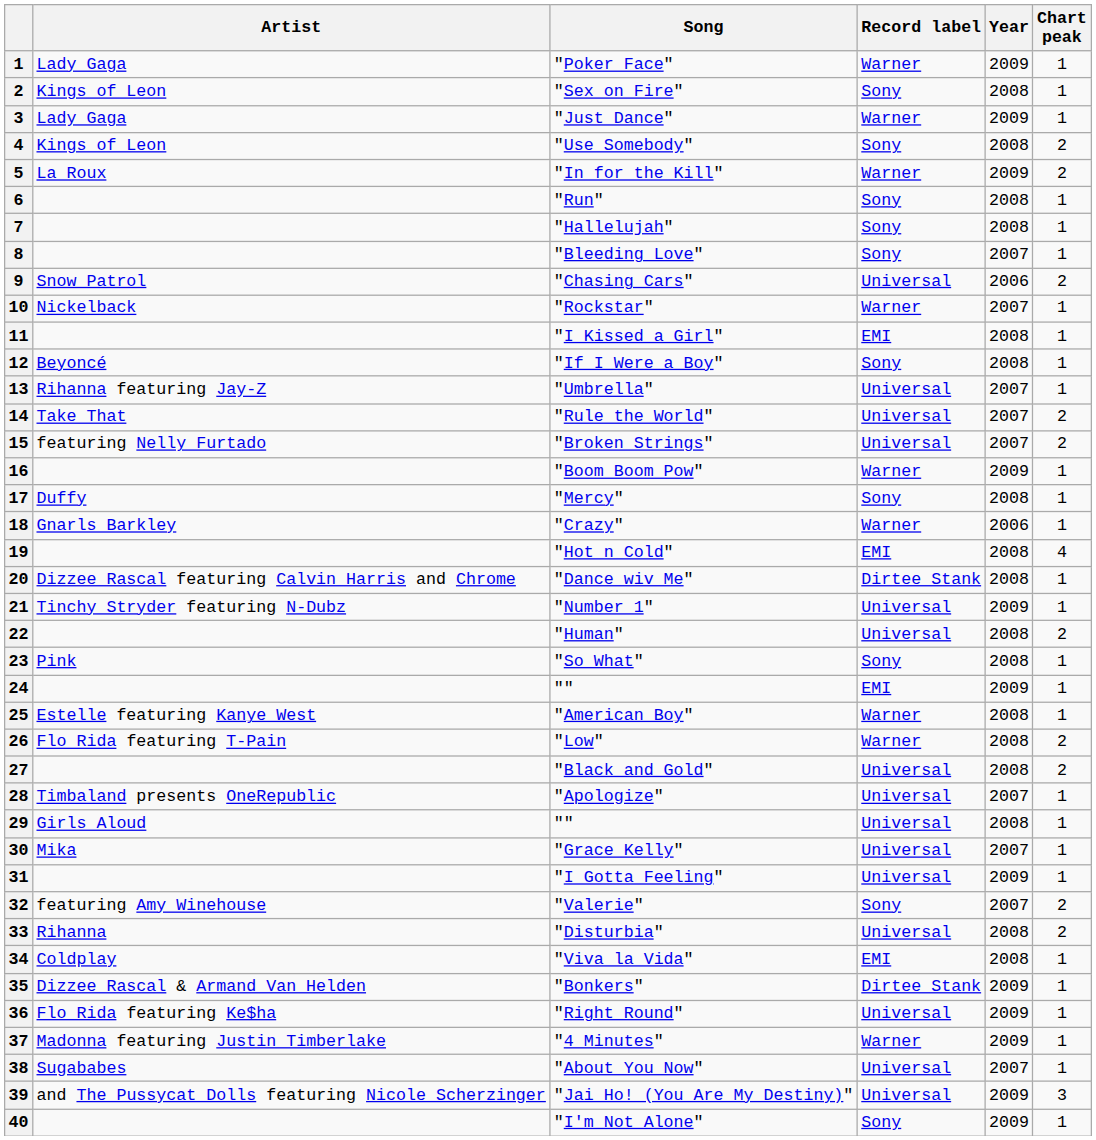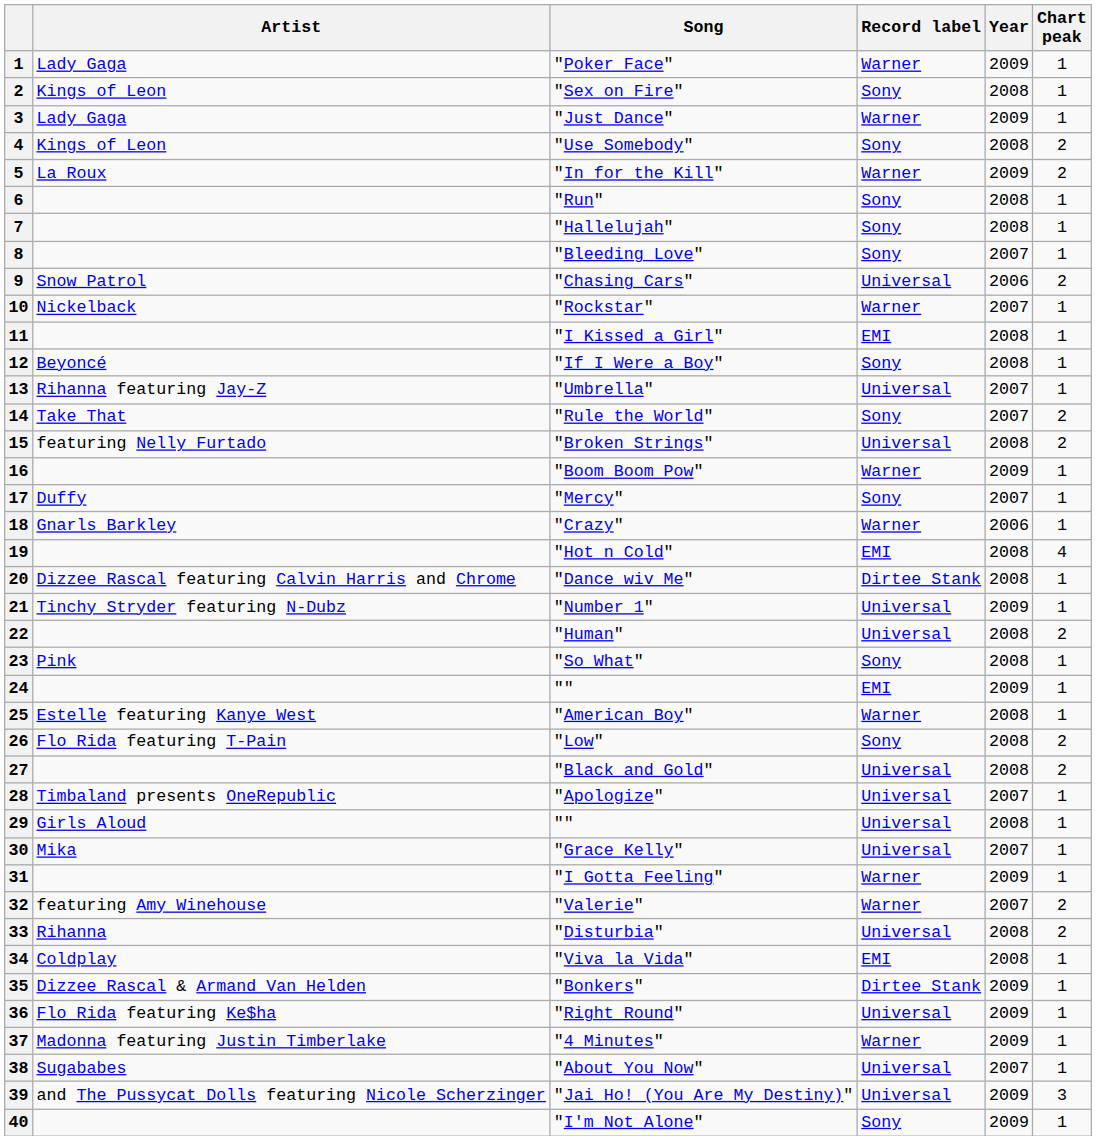"Rule the World" | Record label: Universal -> Sony
"Broken Strings" | Year: 2007 -> 2008
"Mercy" | Year: 2008 -> 2007
"Low" | Record label: Warner -> Sony
"I Gotta Feeling" | Record label: Universal -> Warner
"Valerie" | Record label: Sony -> Warner
